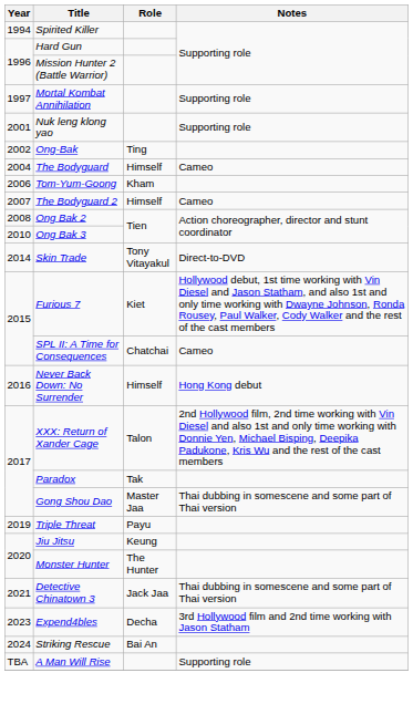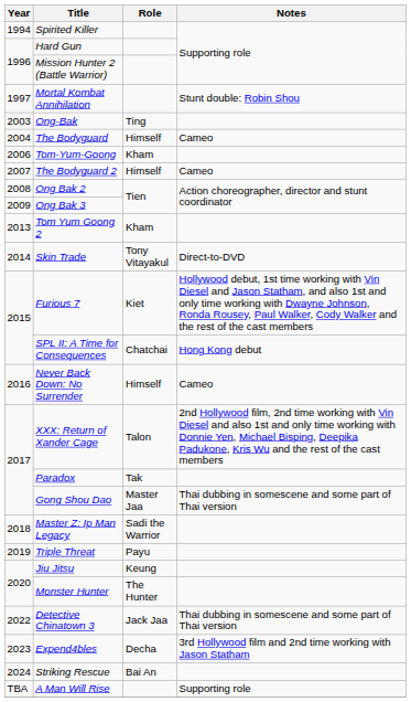Mortal Kombat Annihilation | Notes: Supporting role -> Stunt double: Robin Shou
- row: 2001 | Nuk leng klong yao | Supporting role
Ong-Bak | Year: 2002 -> 2003
Ong Bak 3 | Year: 2010 -> 2009
+ row: 2013 | Tom Yum Goong 2 | Kham
SPL II: A Time for Consequences | Notes: Cameo -> Hong Kong debut
Never Back Down: No Surrender | Notes: Hong Kong debut -> Cameo
+ row: 2018 | Master Z: Ip Man Legacy | Sadi the Warrior
Detective Chinatown 3 | Year: 2021 -> 2022
